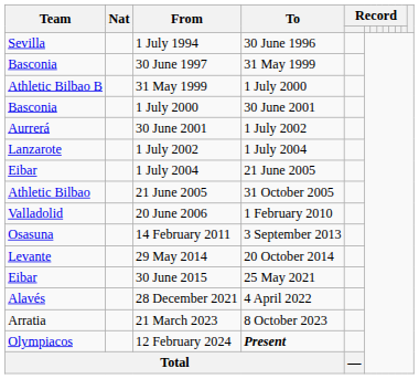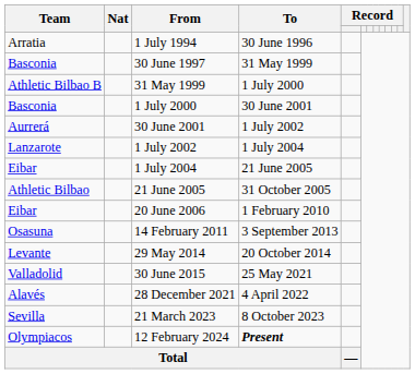1 July 1994 | Team: Sevilla -> Arratia
20 June 2006 | Team: Valladolid -> Eibar
30 June 2015 | Team: Eibar -> Valladolid
21 March 2023 | Team: Arratia -> Sevilla
